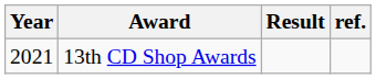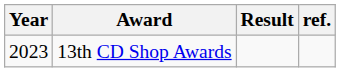13th CD Shop Awards | Year: 2021 -> 2023
